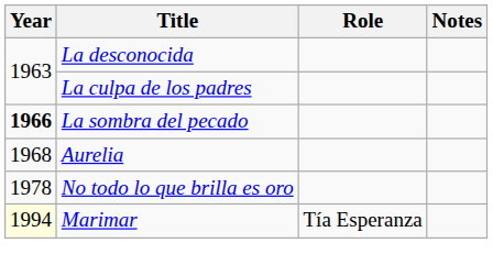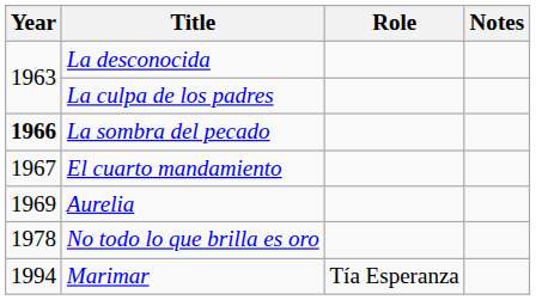+ row: 1967 | El cuarto mandamiento
Aurelia | Year: 1968 -> 1969
Marimar | Year: lightyellow background -> no background
